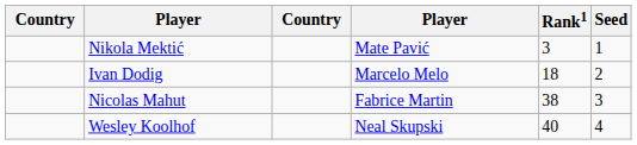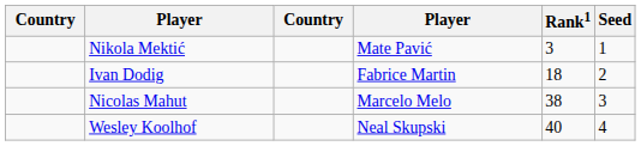Ivan Dodig | column 4: Marcelo Melo -> Fabrice Martin
Nicolas Mahut | column 4: Fabrice Martin -> Marcelo Melo
